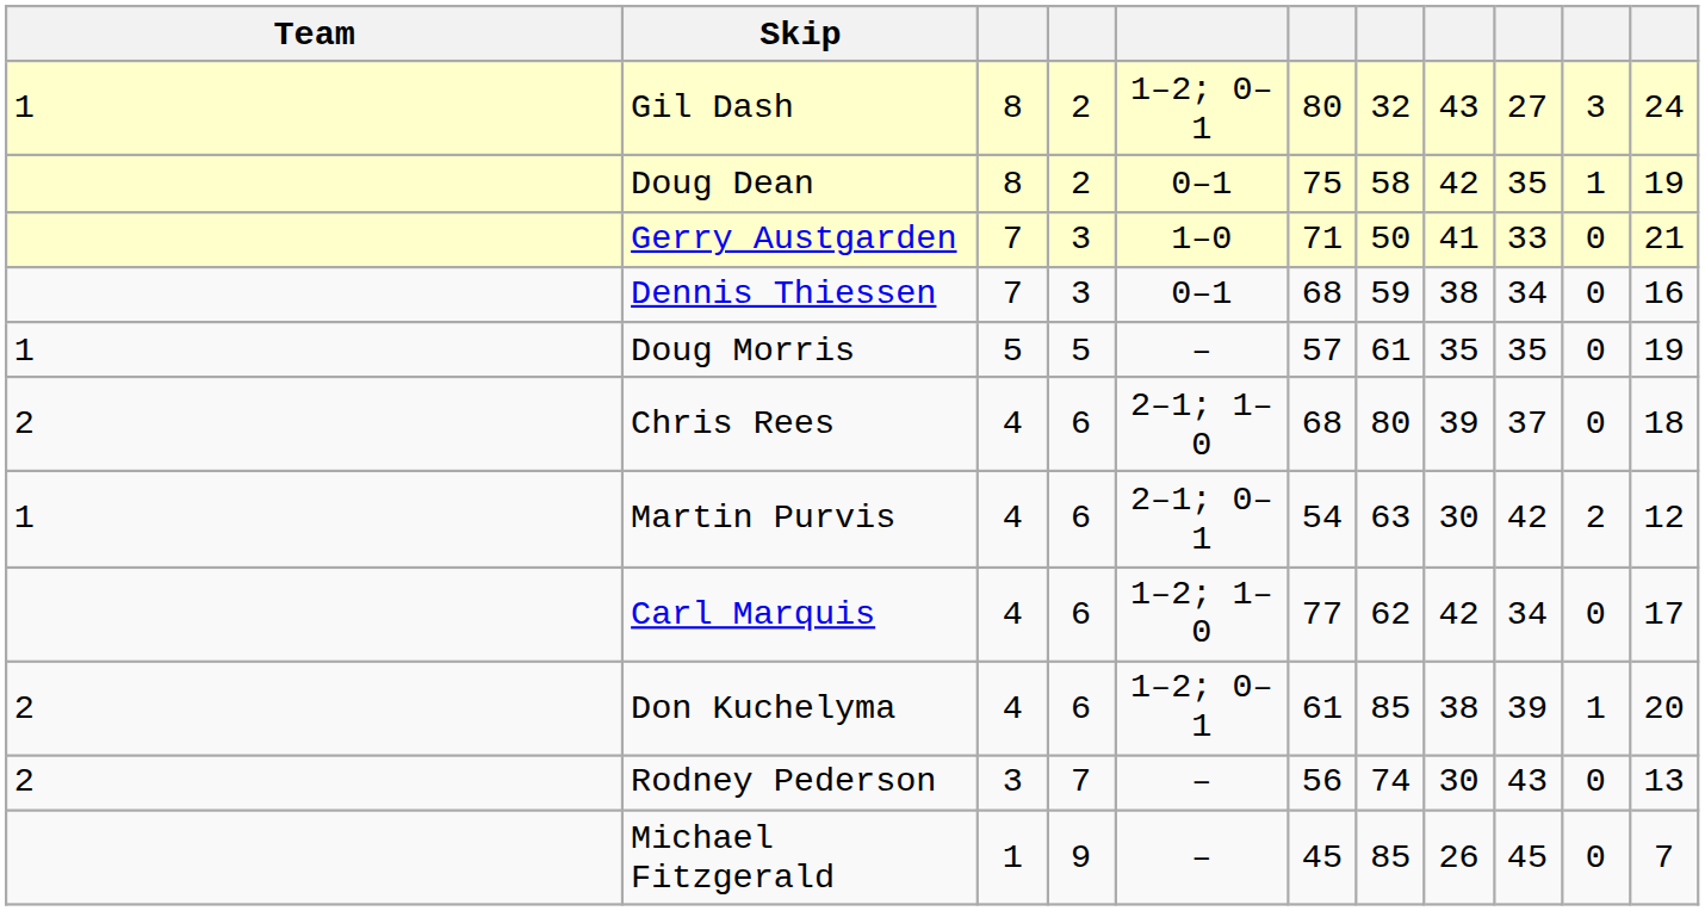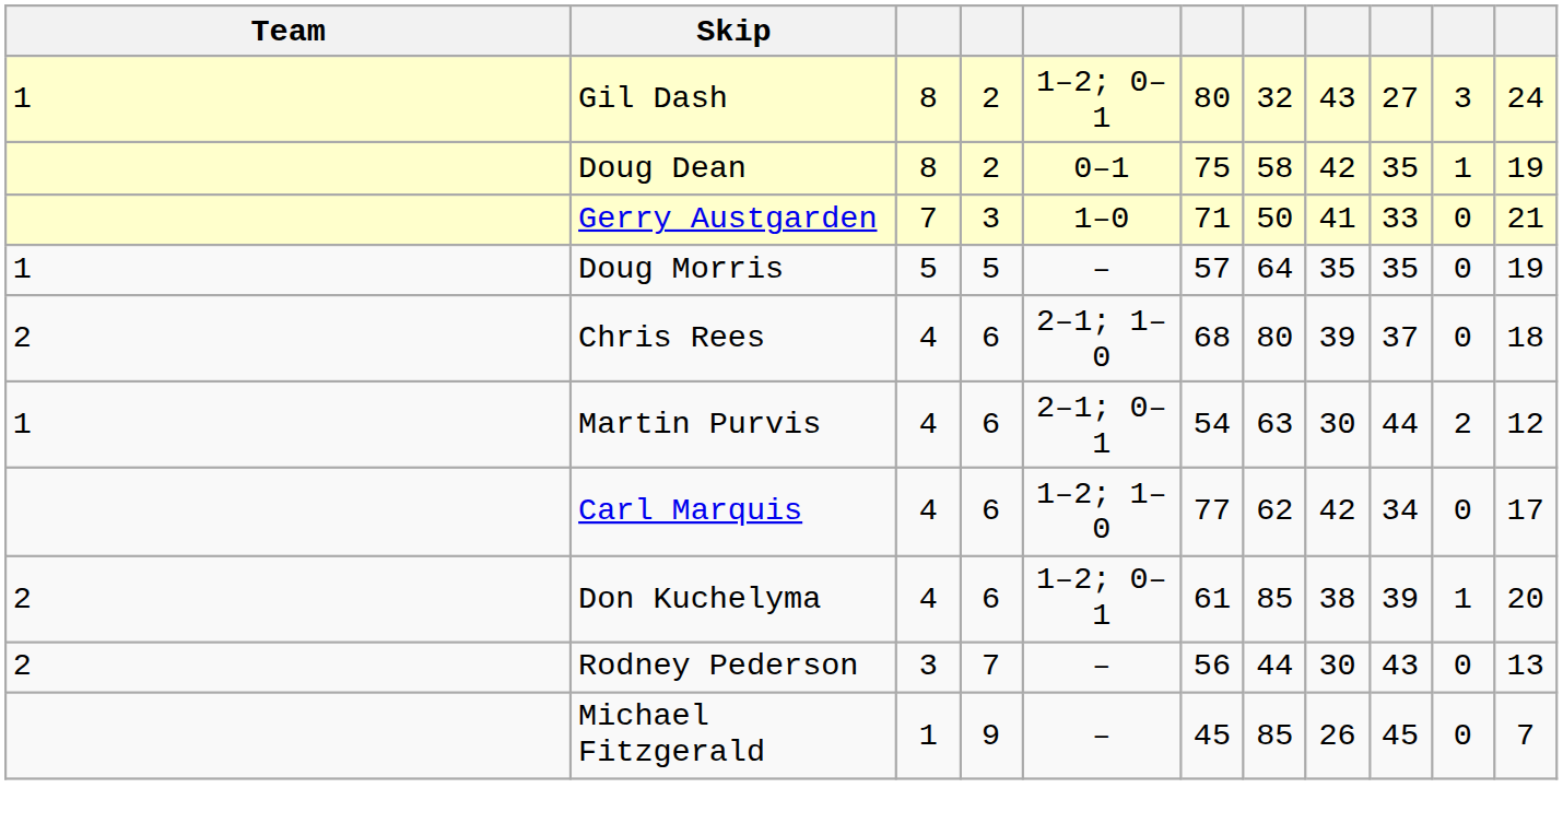- row: Dennis Thiessen | 7 | 3 | 0–1 | 68 | 59 | 38 | 34 | 0 | 16
Doug Morris | column 7: 61 -> 64
Martin Purvis | column 9: 42 -> 44
Rodney Pederson | column 7: 74 -> 44
